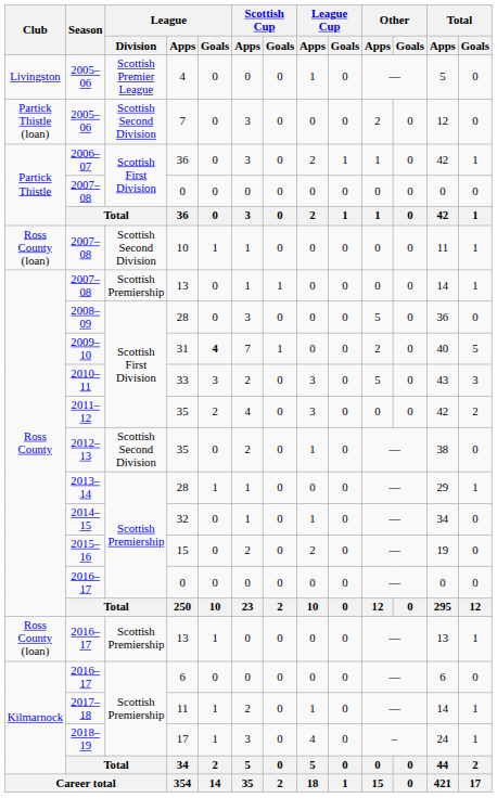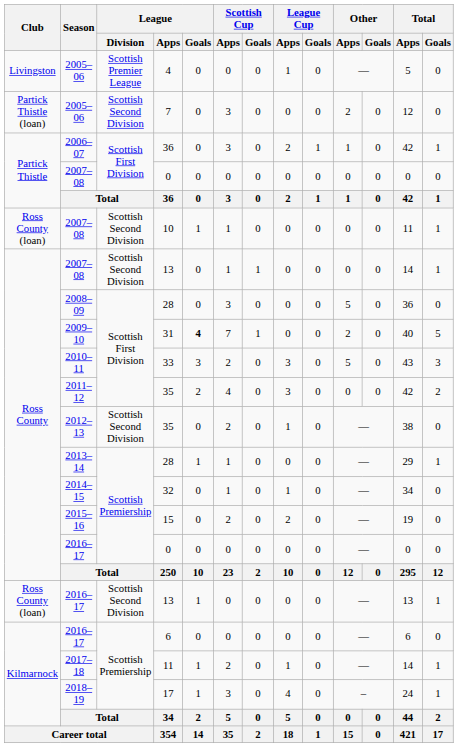2007–08 / 13 | League / Division: Scottish Premiership -> Scottish Second Division
2016–17 / 13 | League / Division: Scottish Premiership -> Scottish Second Division
